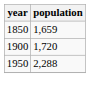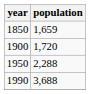+ row: 1990 | 3,688
